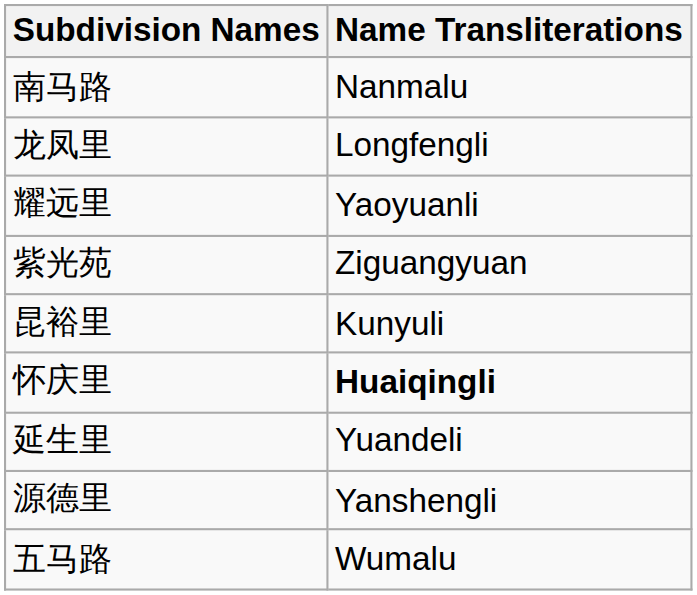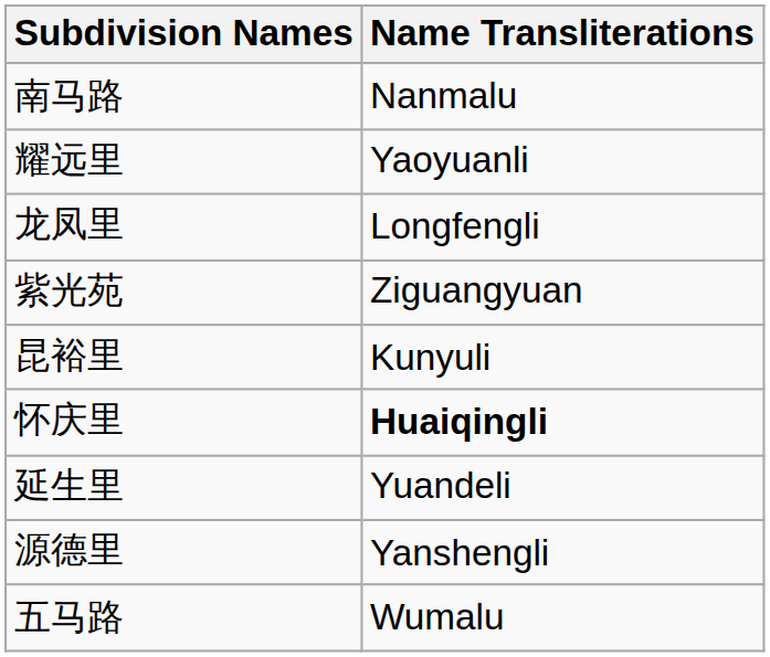rows swapped: 龙凤里 <-> 耀远里
